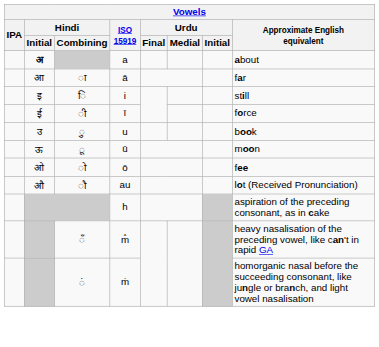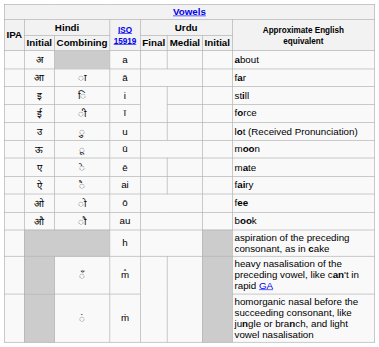a | Hindi / Initial: bold -> normal
u | Approximate English equivalent: book -> lot (Received Pronunciation)
+ row: ए | े | ē | mate
+ row: ऐ | ै | ai | fairy
au | Approximate English equivalent: lot (Received Pronunciation) -> book
